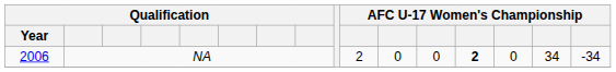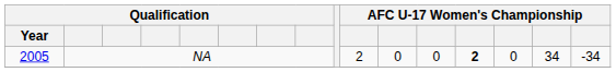NA | Qualification / Year: 2006 -> 2005
